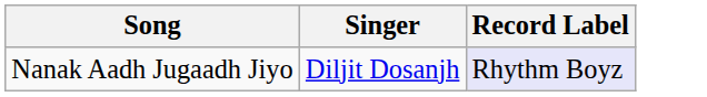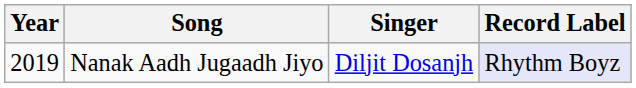+ column: Year | 2019
